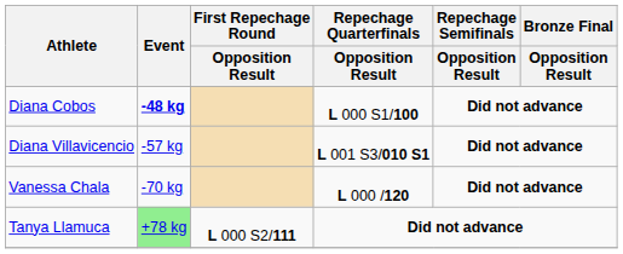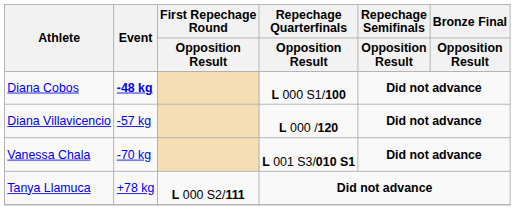Diana Villavicencio | Repechage Quarterfinals / Opposition Result: L 001 S3/010 S1 -> L 000 /120
Vanessa Chala | Repechage Quarterfinals / Opposition Result: L 000 /120 -> L 001 S3/010 S1
Tanya Llamuca | Event: lightgreen background -> no background
